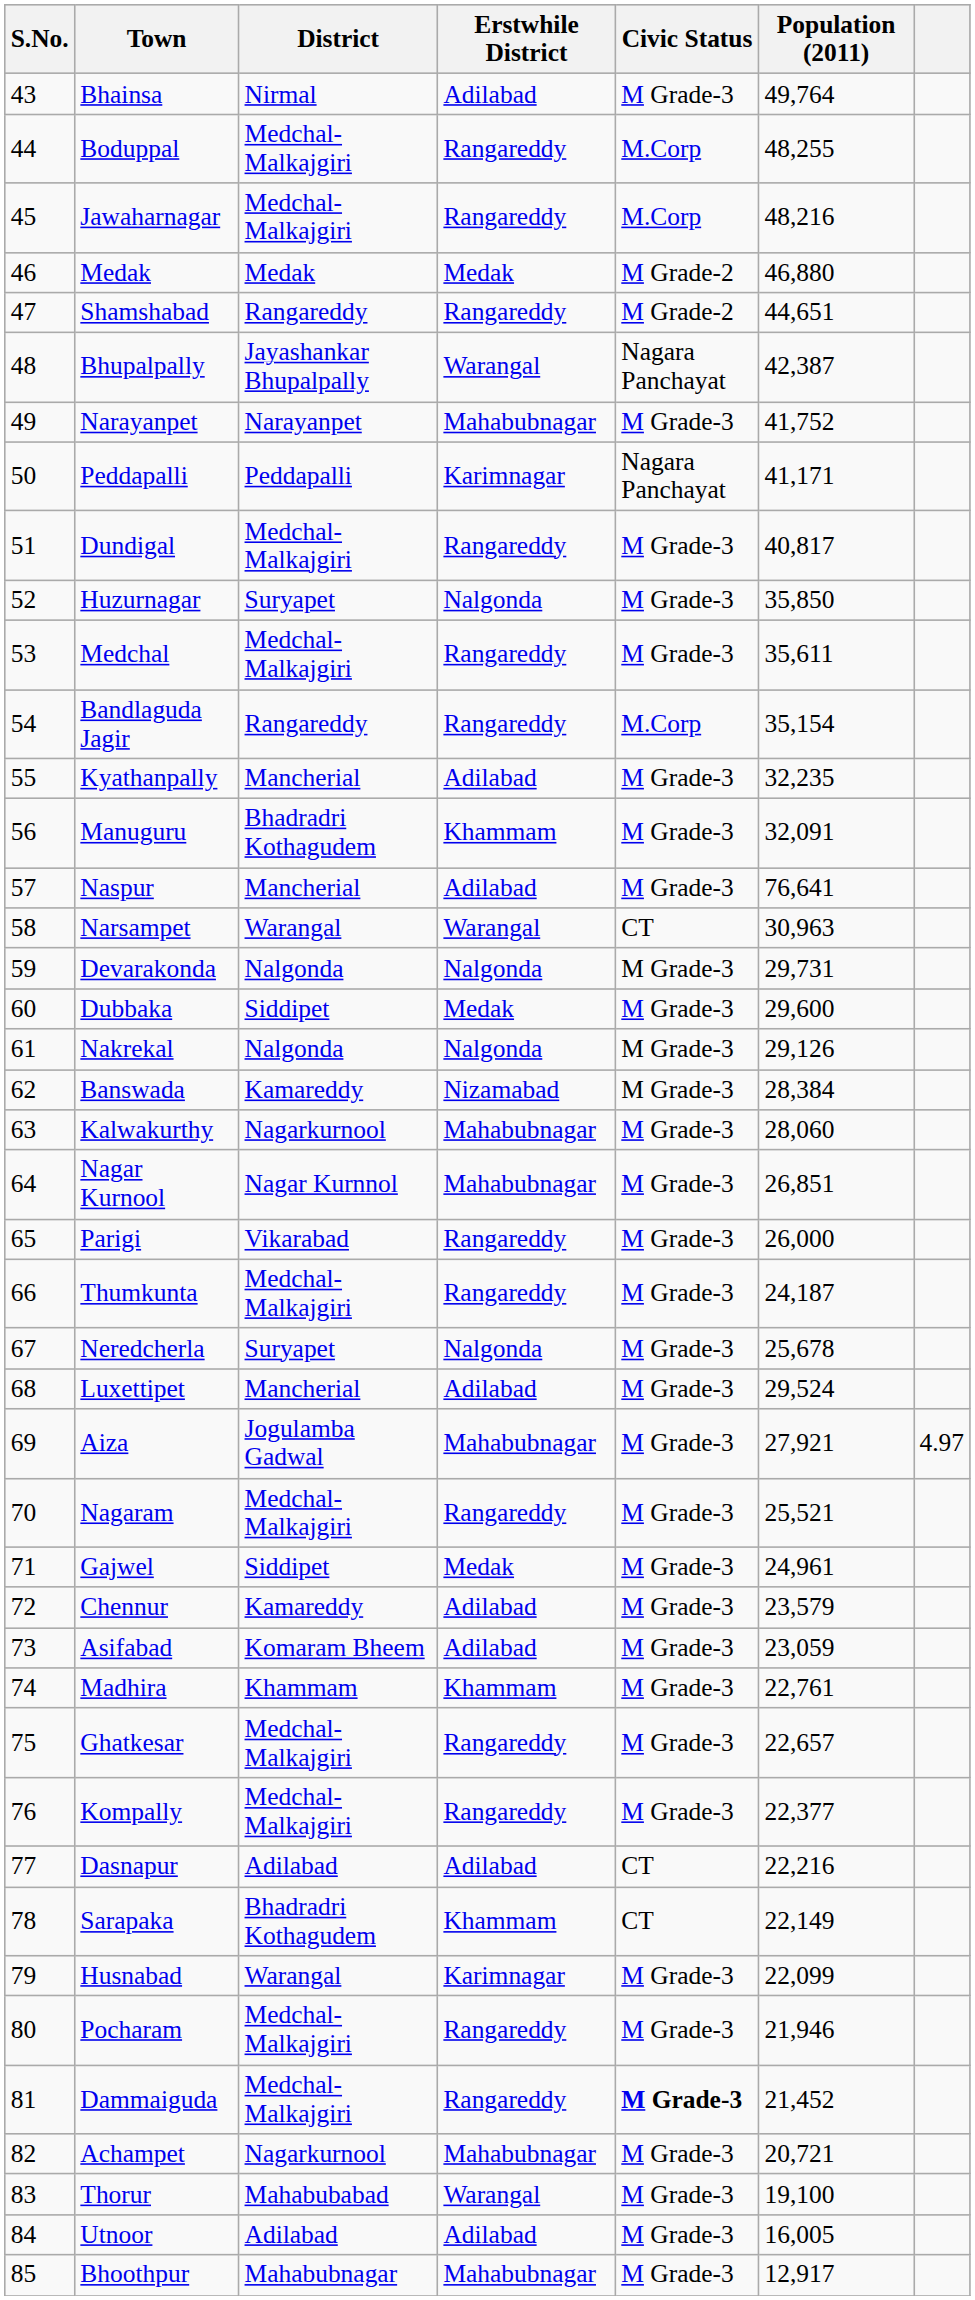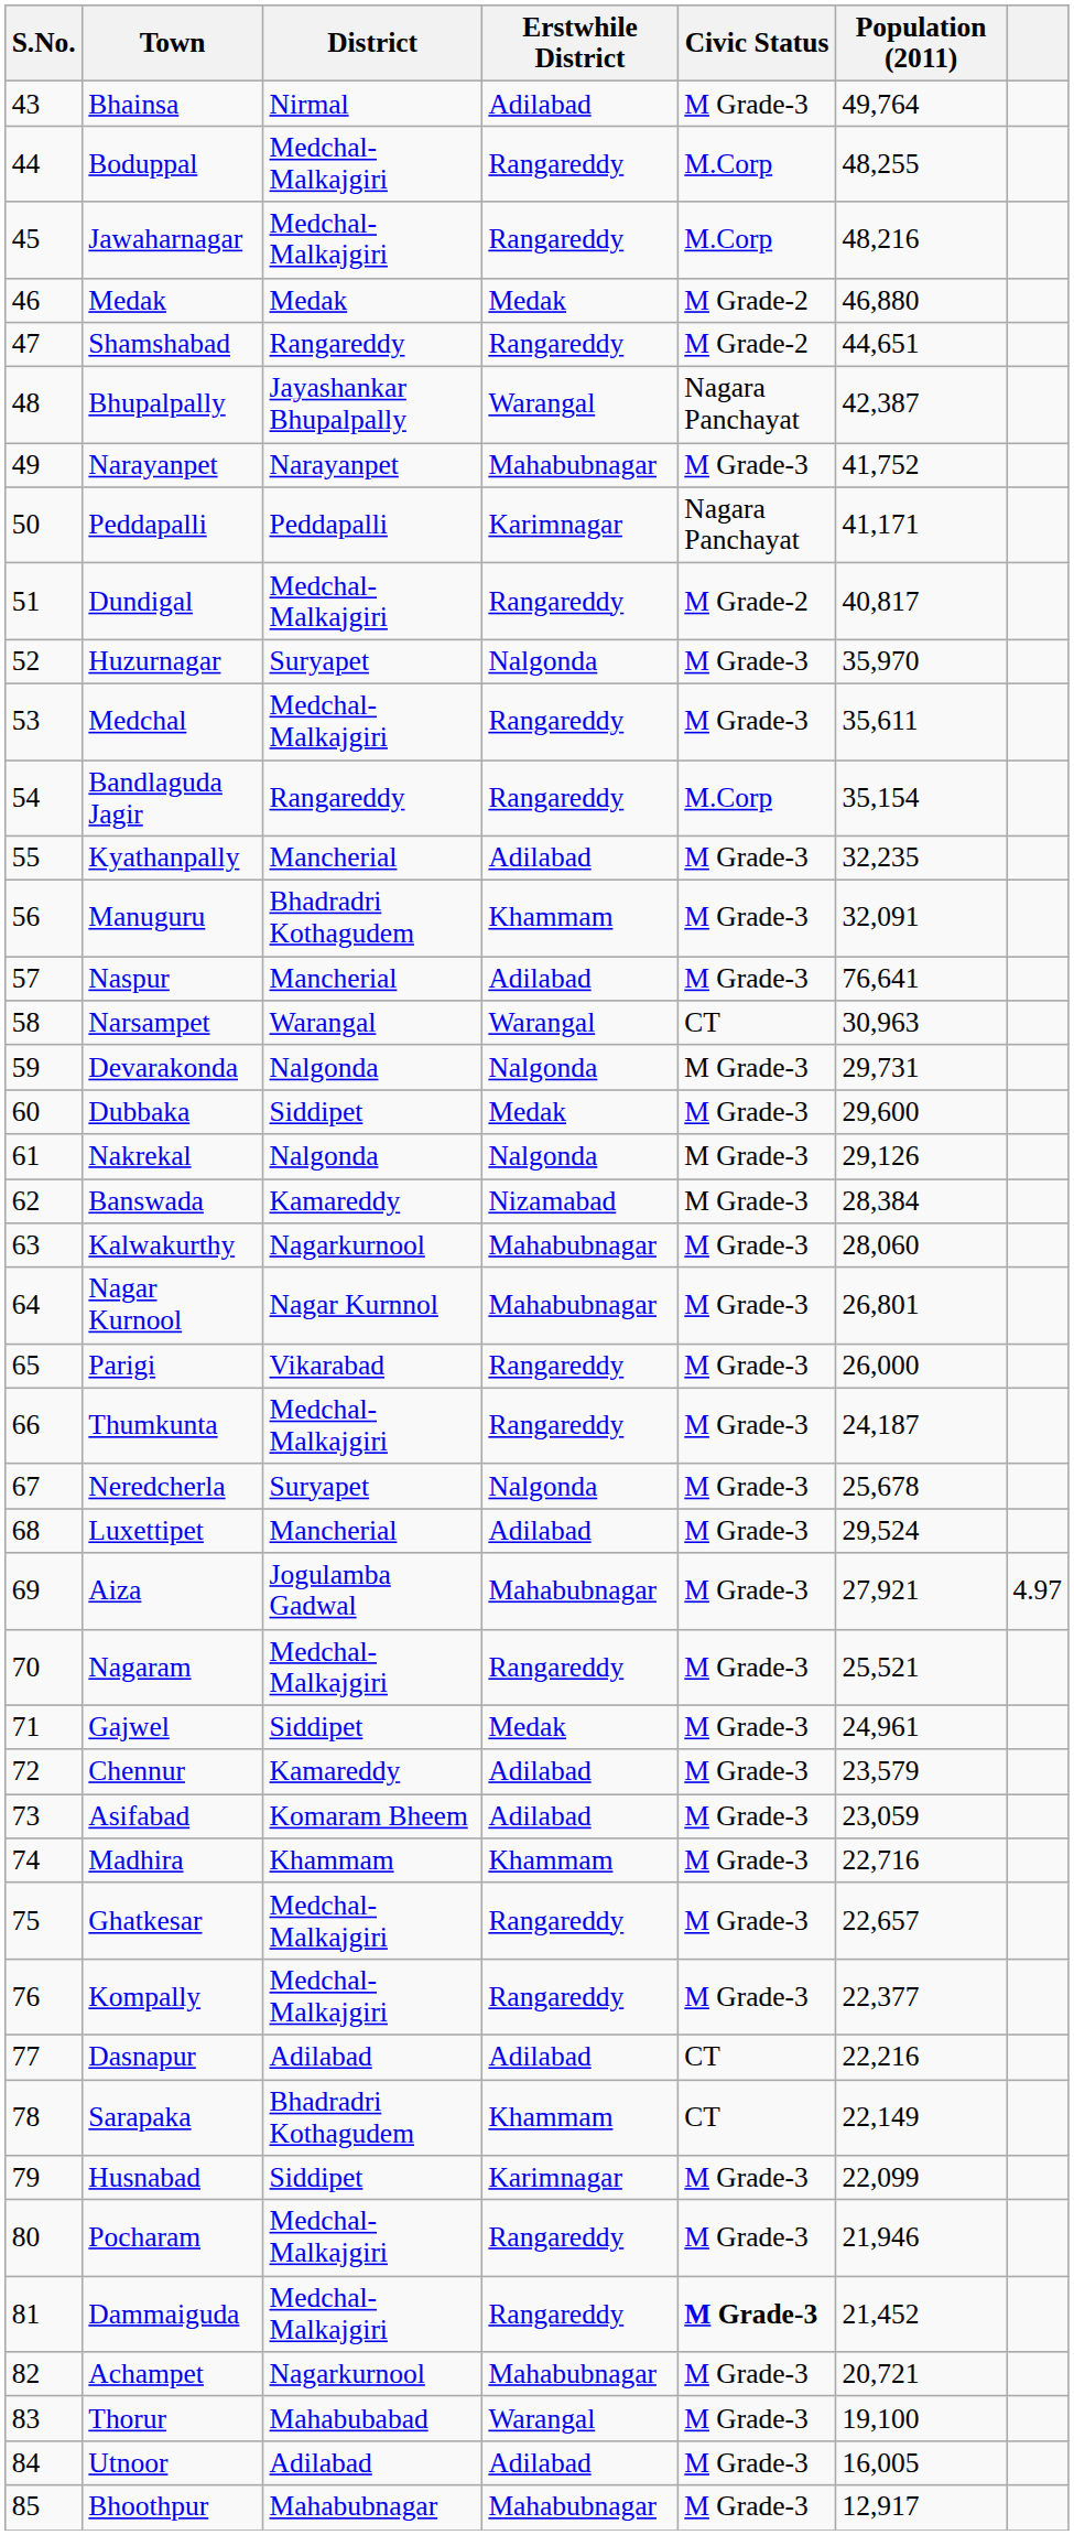Dundigal | Civic Status: M Grade-3 -> M Grade-2
Huzurnagar | Population (2011): 35,850 -> 35,970
Nagar Kurnool | Population (2011): 26,851 -> 26,801
Madhira | Population (2011): 22,761 -> 22,716
Husnabad | District: Warangal -> Siddipet
